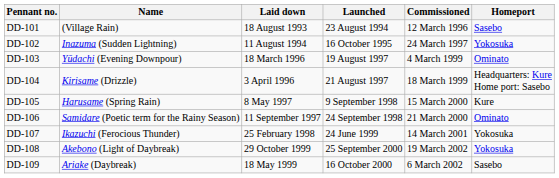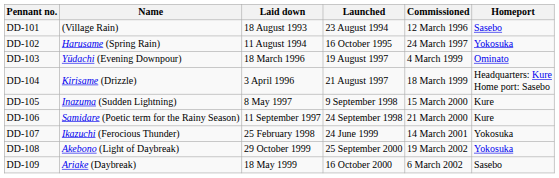DD-102 | Name: Inazuma (Sudden Lightning) -> Harusame (Spring Rain)
DD-105 | Name: Harusame (Spring Rain) -> Inazuma (Sudden Lightning)
DD-106 | Homeport: Ominato -> Kure
